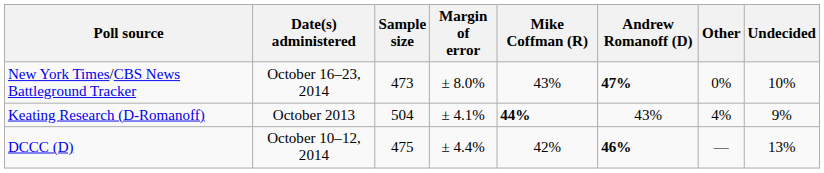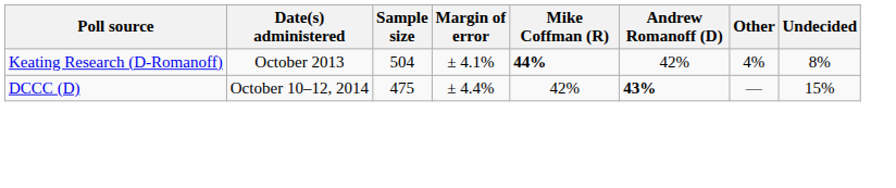- row: New York Times/CBS News Battleground Tracker | October 16–23, 2014 | 473 | ± 8.0% | 43% | 47% | 0% | 10%
Keating Research (D-Romanoff) | Andrew Romanoff (D): 43% -> 42%
Keating Research (D-Romanoff) | Undecided: 9% -> 8%
DCCC (D) | Andrew Romanoff (D): 46% -> 43%
DCCC (D) | Undecided: 13% -> 15%
